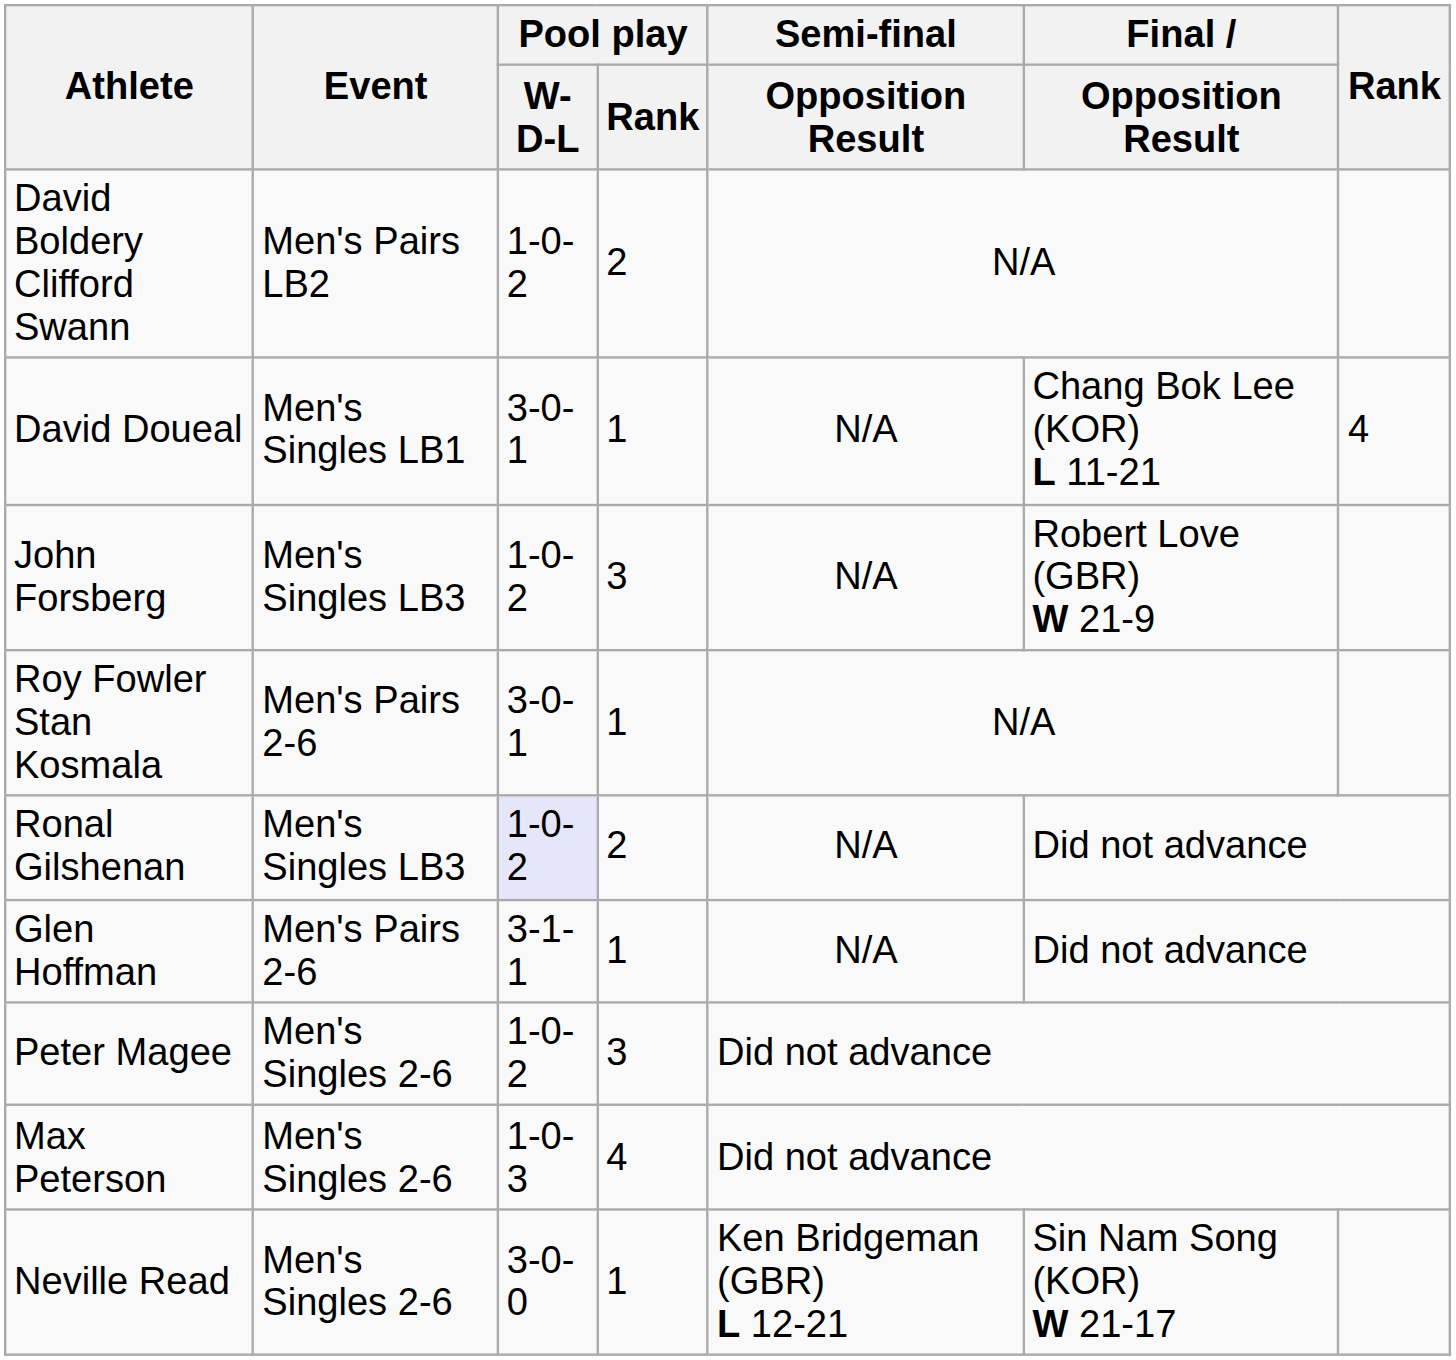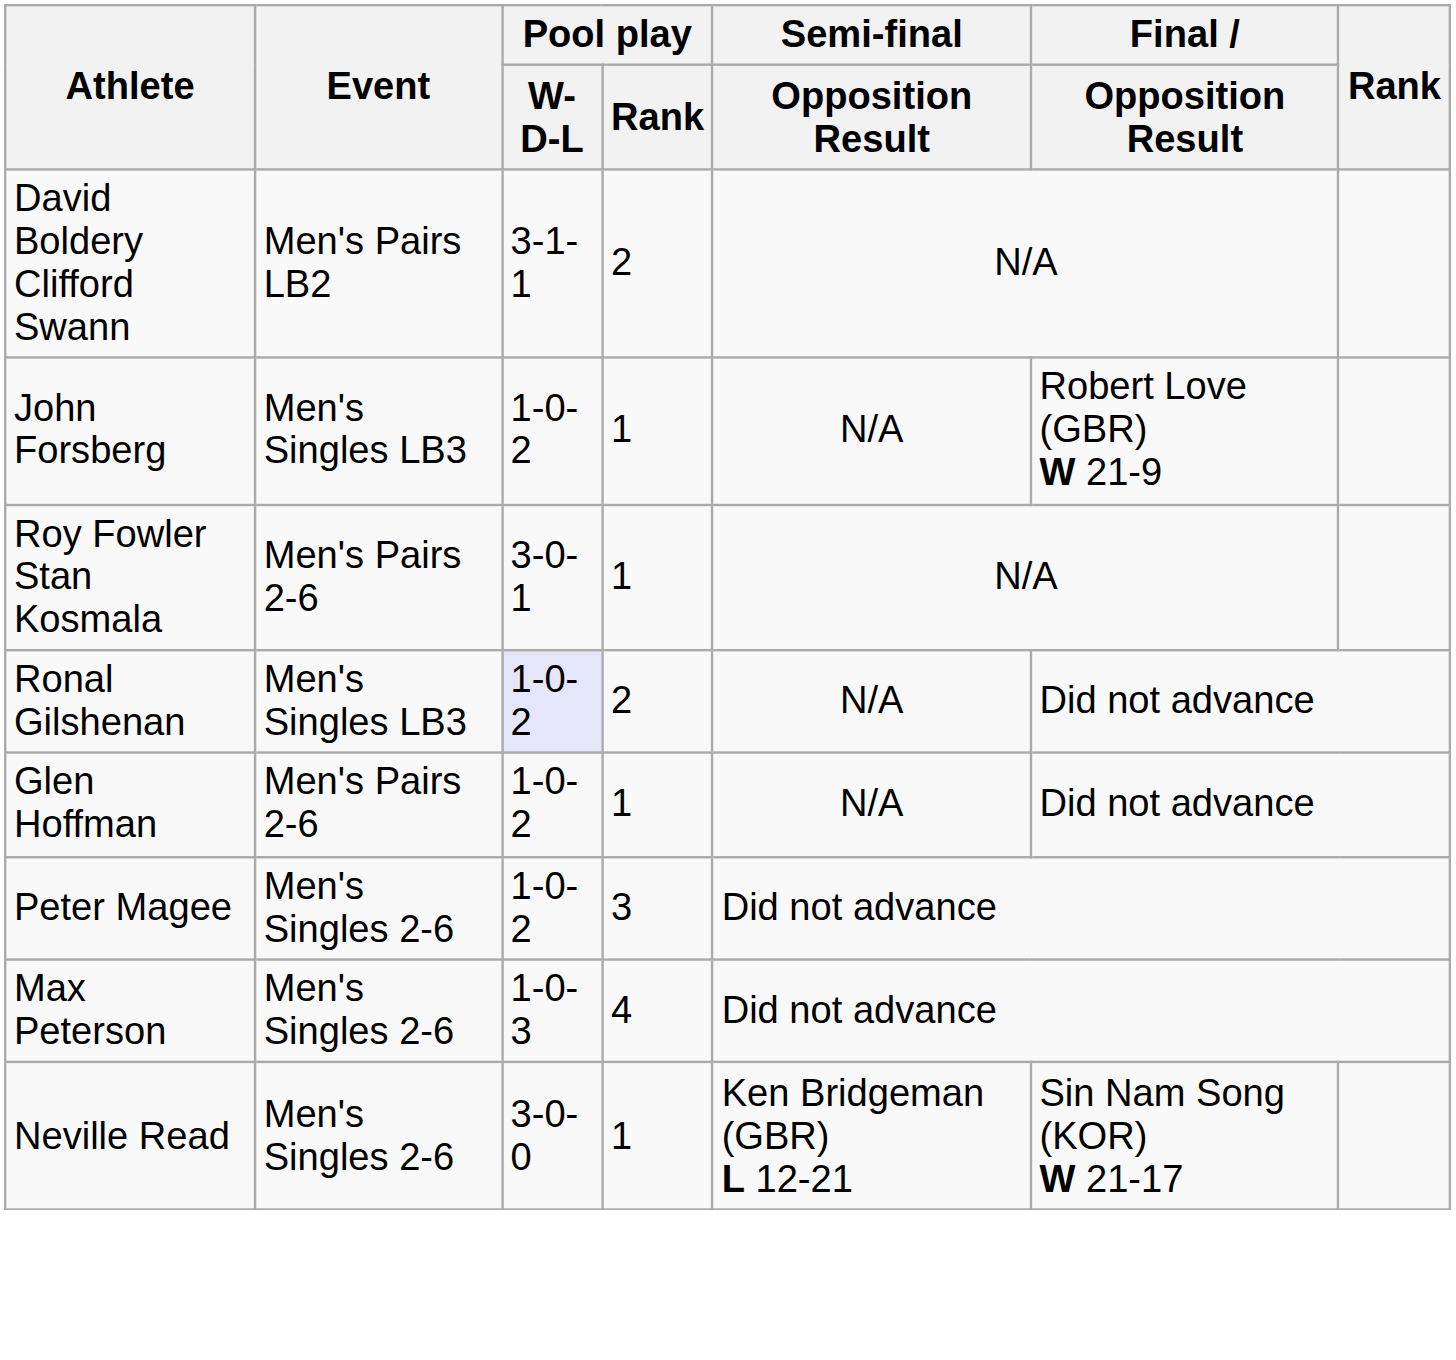David Boldery Clifford Swann | Pool play / W-D-L: 1-0-2 -> 3-1-1
- row: David Doueal | Men's Singles LB1 | 3-0-1 | 1 | N/A | Chang Bok Lee (KOR) L 11-21 | 4
John Forsberg | Pool play / Rank: 3 -> 1
Glen Hoffman | Pool play / W-D-L: 3-1-1 -> 1-0-2
